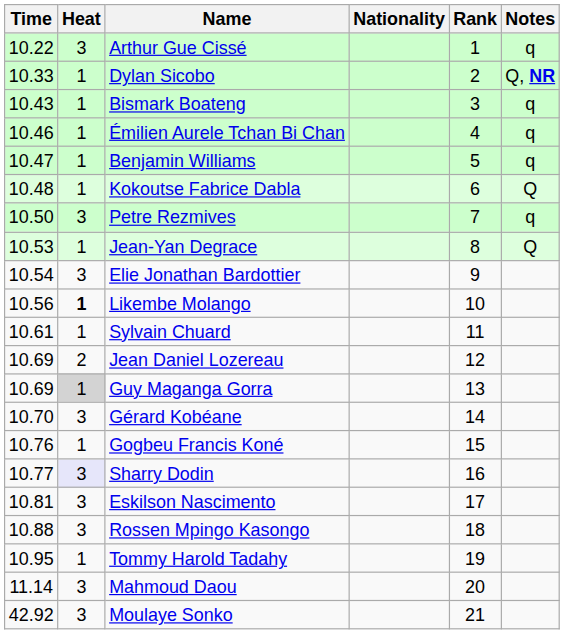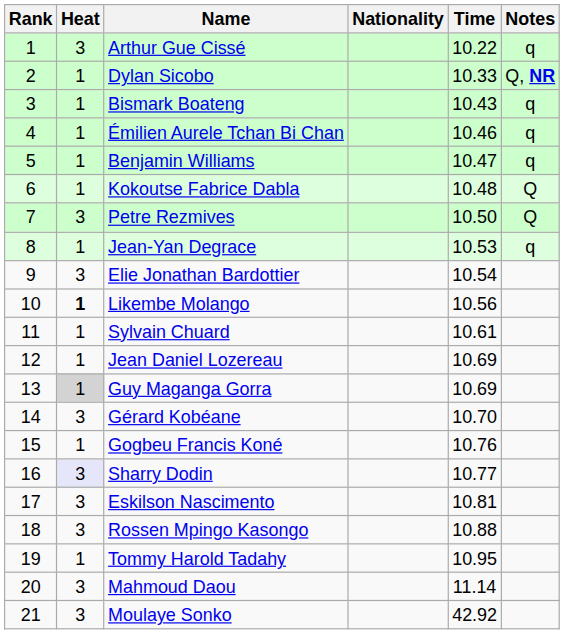columns swapped: Rank <-> Time
Petre Rezmives | Notes: q -> Q
Jean-Yan Degrace | Notes: Q -> q
Jean Daniel Lozereau | Heat: 2 -> 1
